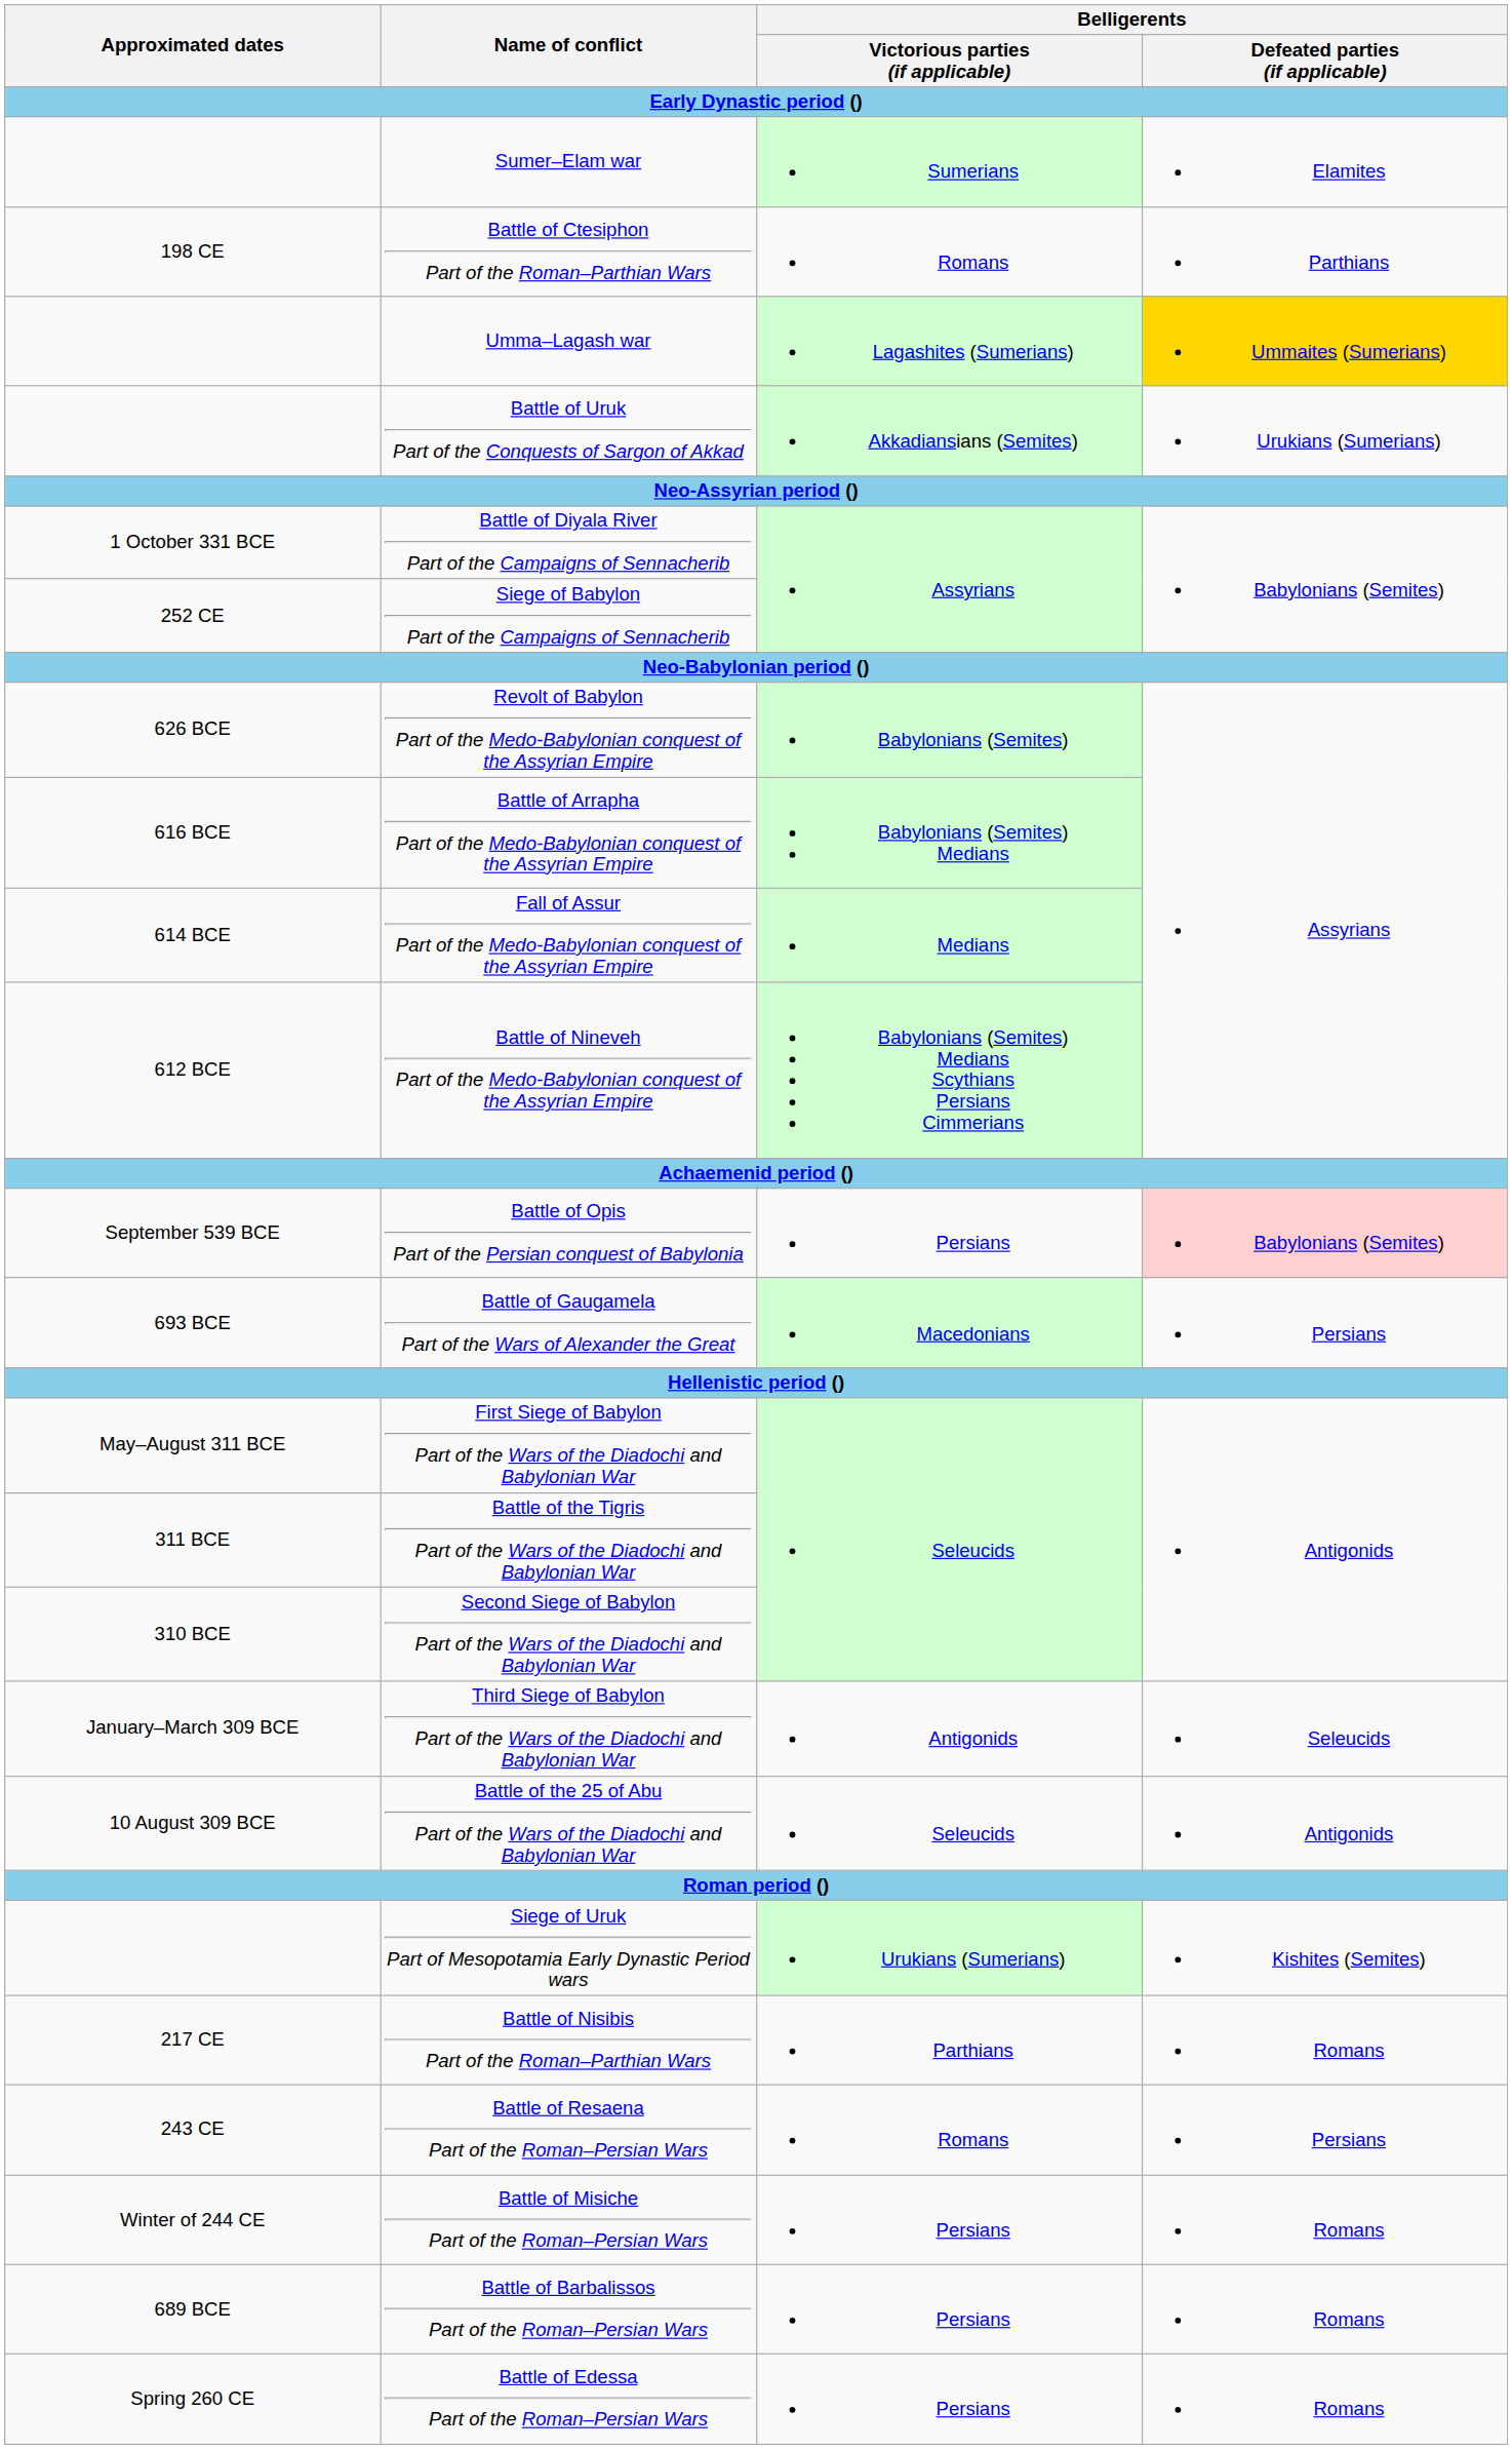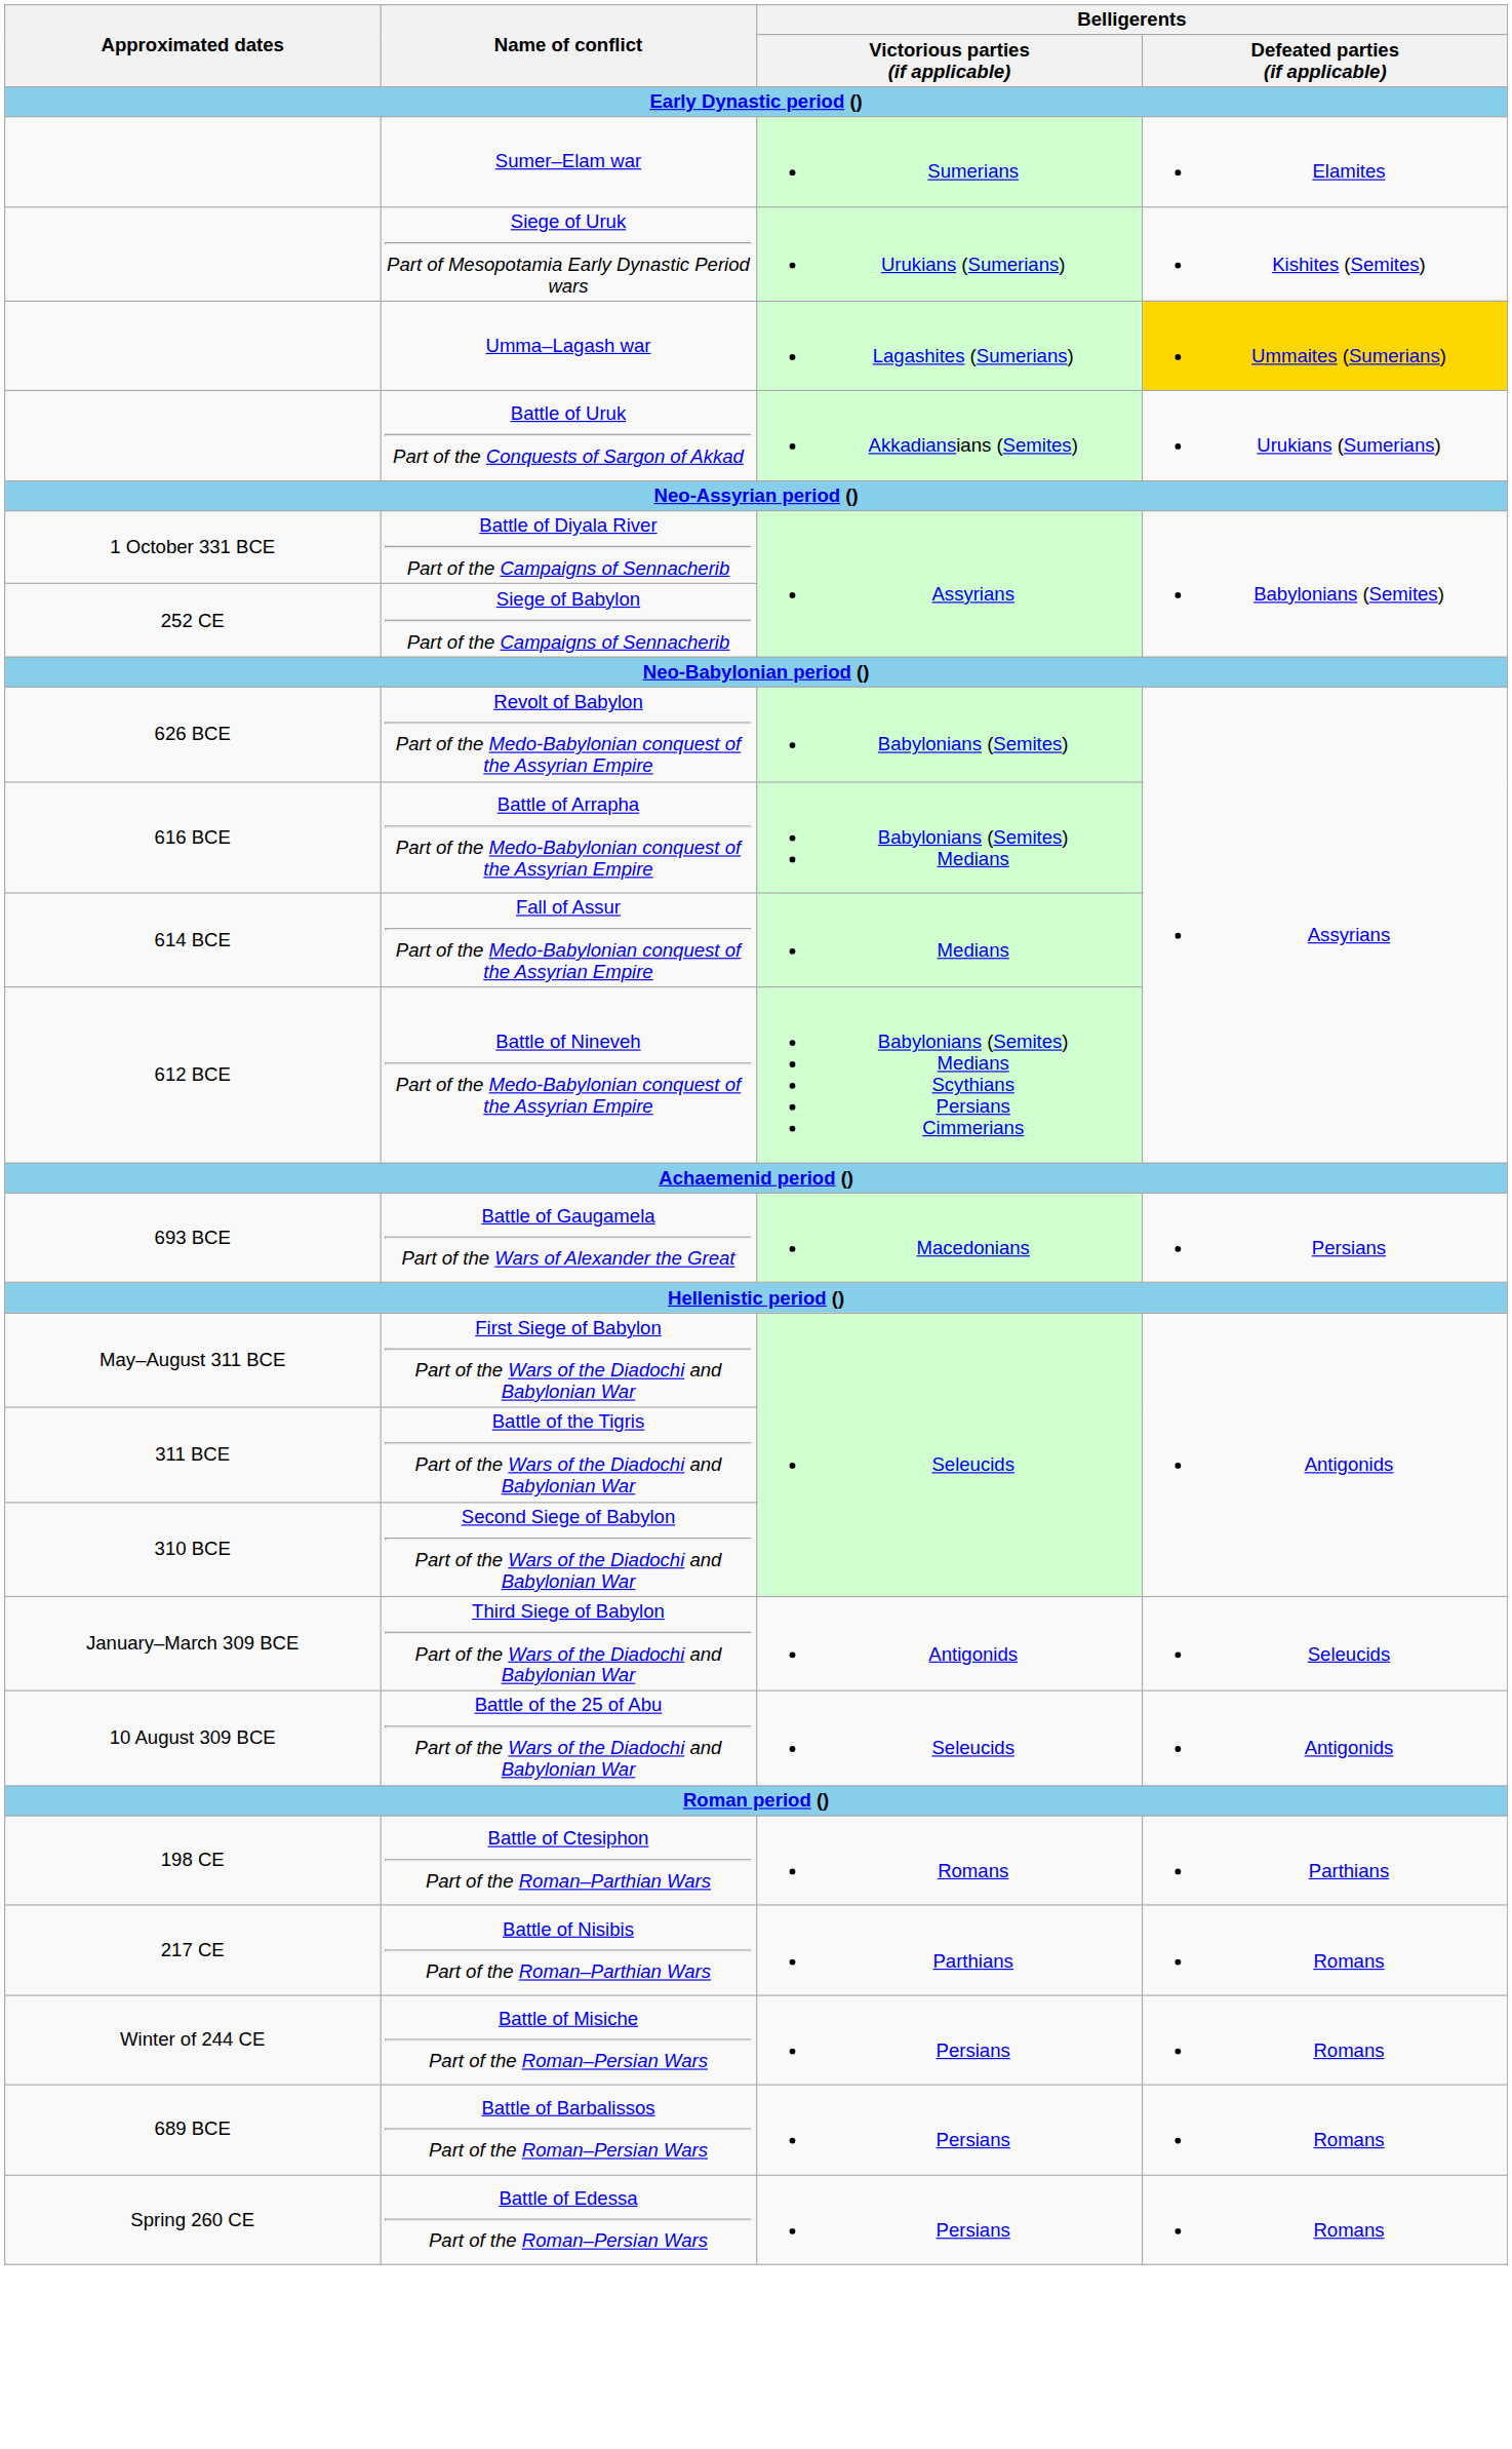rows swapped: Siege of Uruk Part of Mesopotamia Early Dynastic Period wars <-> Battle of Ctesiphon Part of the Roman–Parthian Wars
- row: September 539 BCE | Battle of Opis Part of the Persian conquest of Babylonia | Persians | Babylonians (Semites)
- row: 243 CE | Battle of Resaena Part of the Roman–Persian Wars | Romans | Persians
